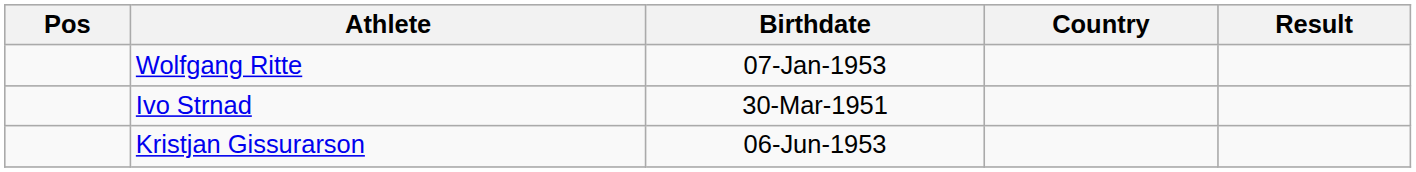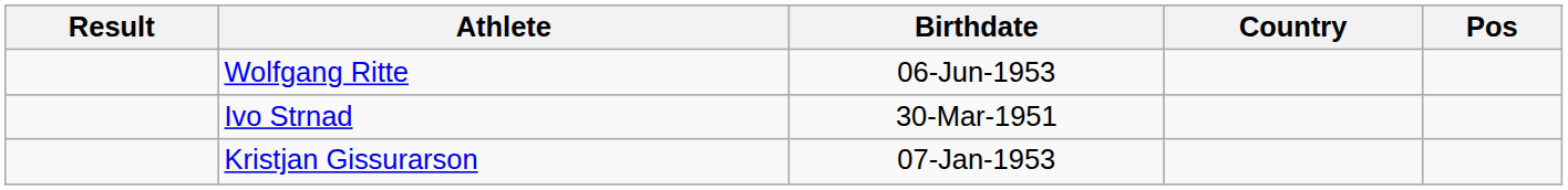columns swapped: Pos <-> Result
Wolfgang Ritte | Birthdate: 07-Jan-1953 -> 06-Jun-1953
Kristjan Gissurarson | Birthdate: 06-Jun-1953 -> 07-Jan-1953
